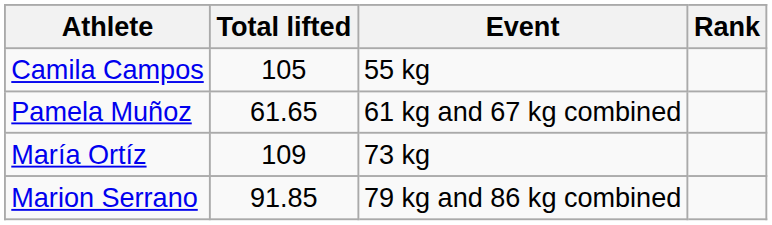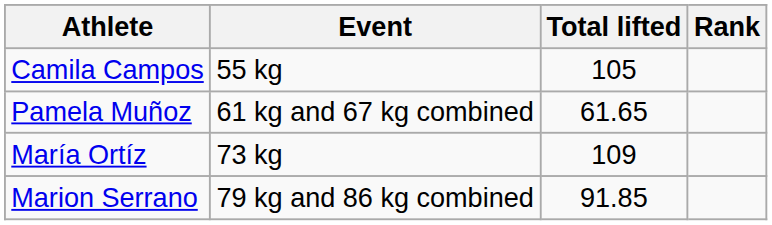columns swapped: Event <-> Total lifted
